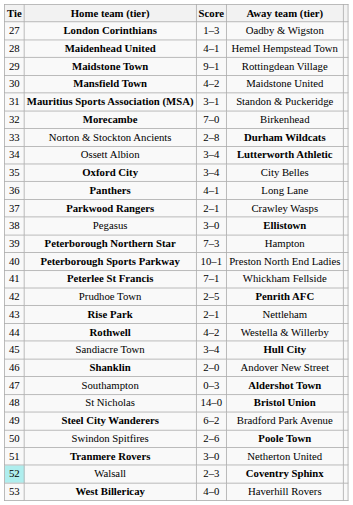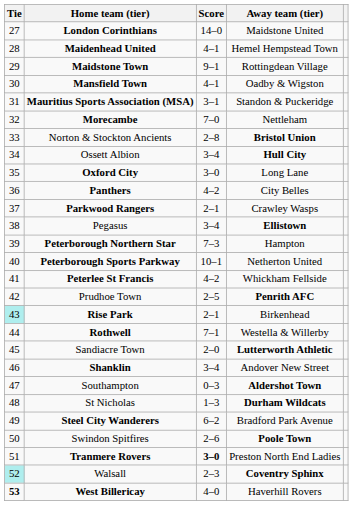London Corinthians | Score: 1–3 -> 14–0
London Corinthians | Away team (tier): Oadby & Wigston -> Maidstone United
Mansfield Town | Score: 4–2 -> 4–1
Mansfield Town | Away team (tier): Maidstone United -> Oadby & Wigston
Morecambe | Away team (tier): Birkenhead -> Nettleham
Norton & Stockton Ancients | Away team (tier): Durham Wildcats -> Bristol Union
Ossett Albion | Away team (tier): Lutterworth Athletic -> Hull City
Oxford City | Score: 3–4 -> 3–0
Oxford City | Away team (tier): City Belles -> Long Lane
Panthers | Score: 4–1 -> 4–2
Panthers | Away team (tier): Long Lane -> City Belles
Pegasus | Score: 3–0 -> 3–4
Peterborough Sports Parkway | Away team (tier): Preston North End Ladies -> Netherton United
Peterlee St Francis | Score: 7–1 -> 4–2
Rise Park | Tie: no background -> paleturquoise background
Rise Park | Away team (tier): Nettleham -> Birkenhead
Rothwell | Score: 4–2 -> 7–1
Sandiacre Town | Score: 3–4 -> 2–0
Sandiacre Town | Away team (tier): Hull City -> Lutterworth Athletic
Shanklin | Score: 2–0 -> 3–4
St Nicholas | Score: 14–0 -> 1–3
St Nicholas | Away team (tier): Bristol Union -> Durham Wildcats
Tranmere Rovers | Score: normal -> bold
Tranmere Rovers | Away team (tier): Netherton United -> Preston North End Ladies
West Billericay | Tie: normal -> bold
